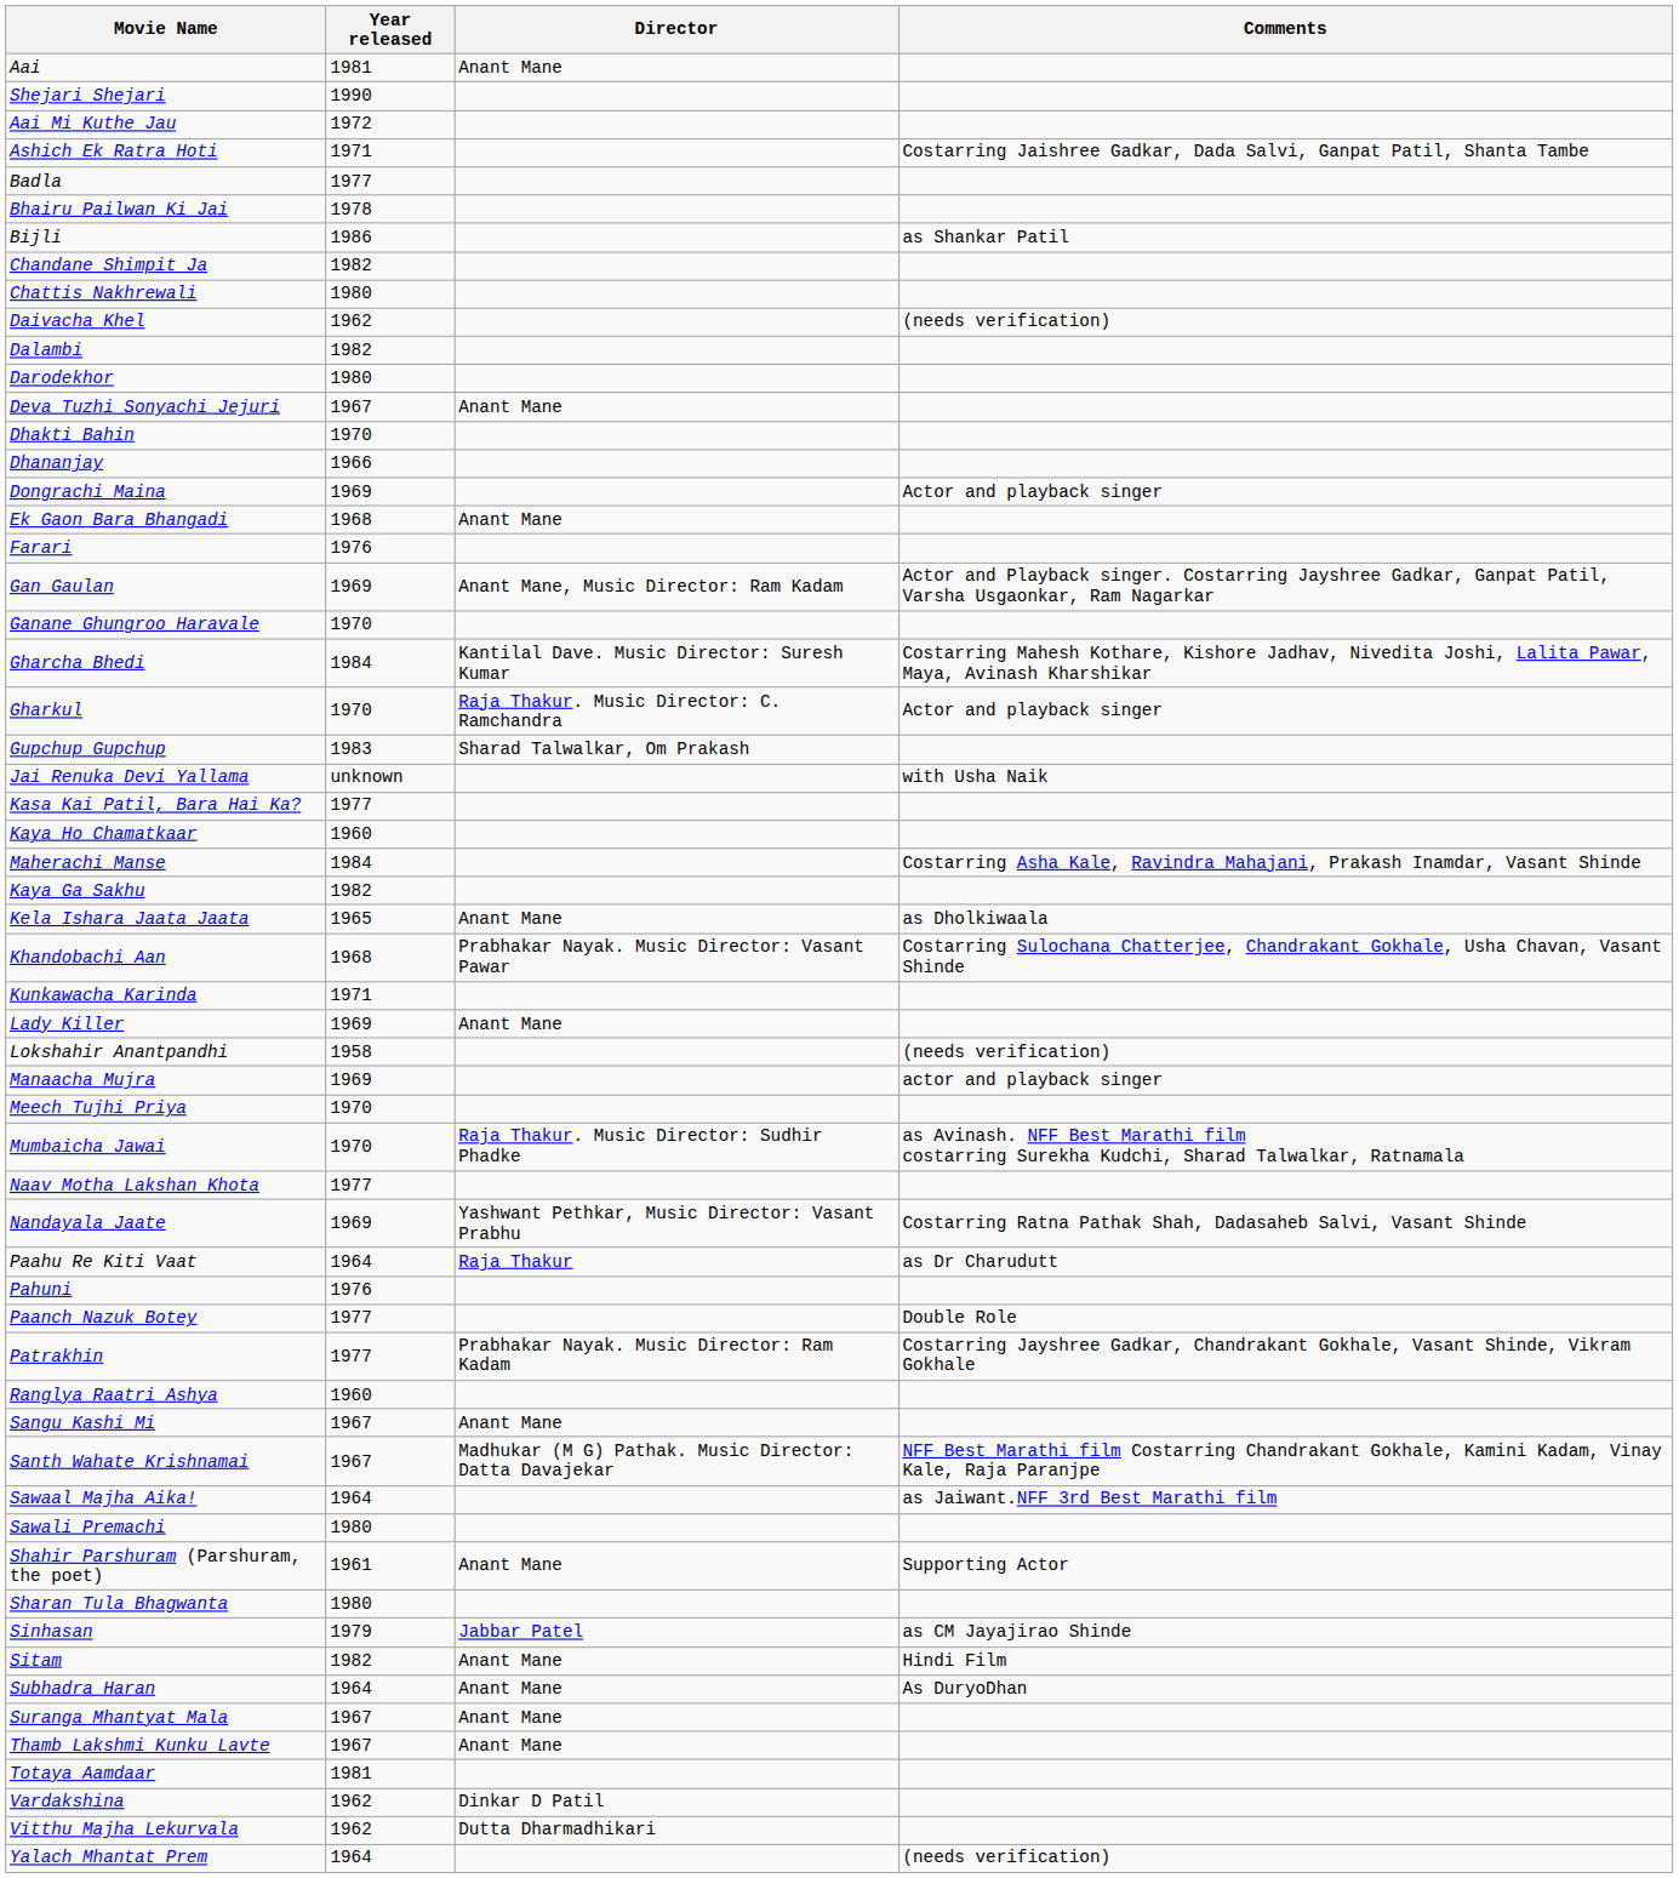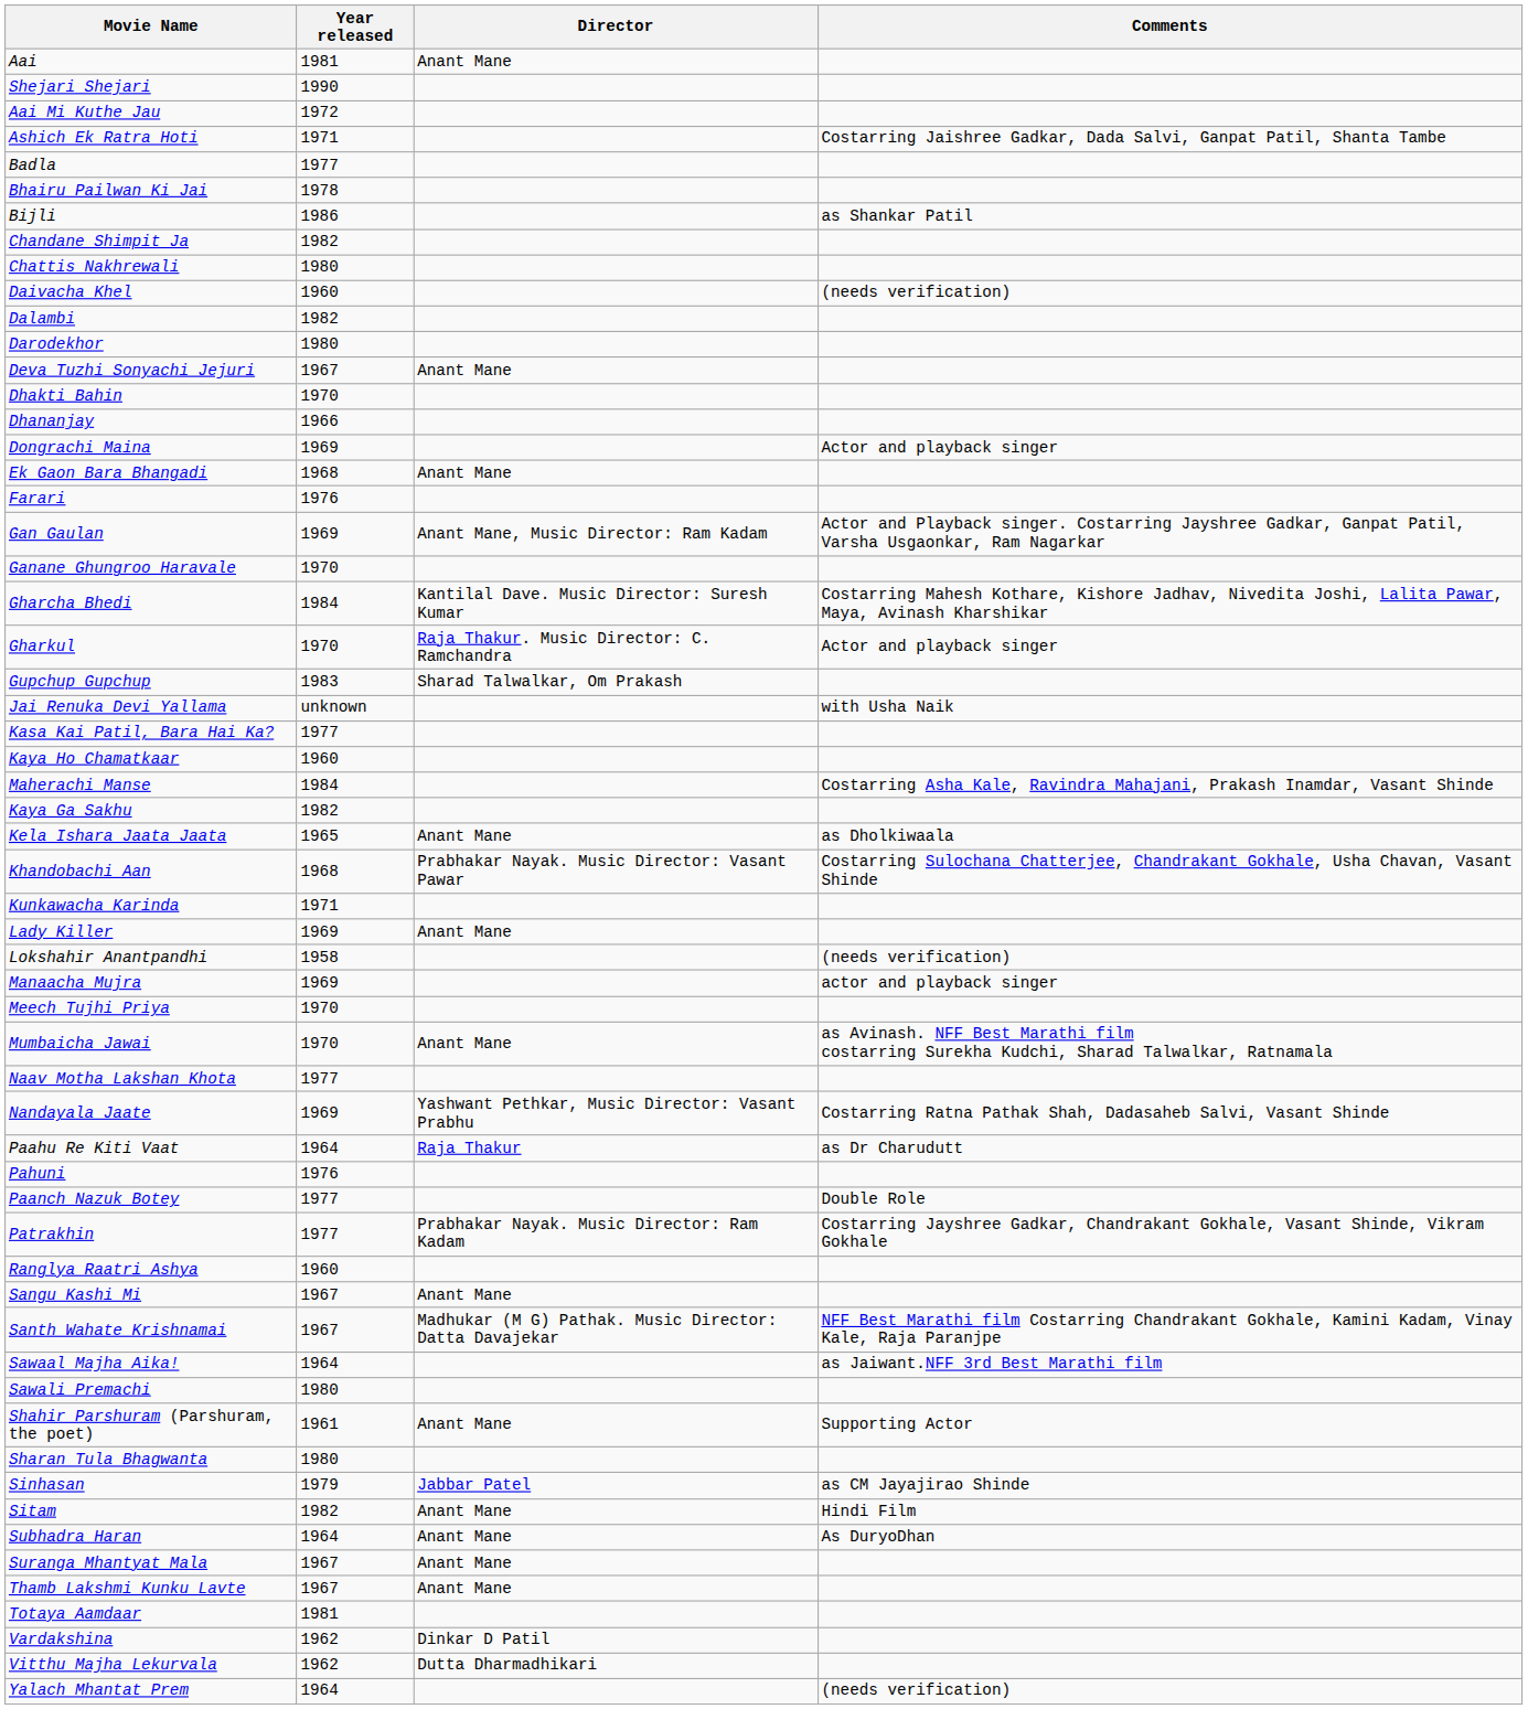Daivacha Khel | Year released: 1962 -> 1960
Mumbaicha Jawai | Director: Raja Thakur. Music Director: Sudhir Phadke -> Anant Mane
